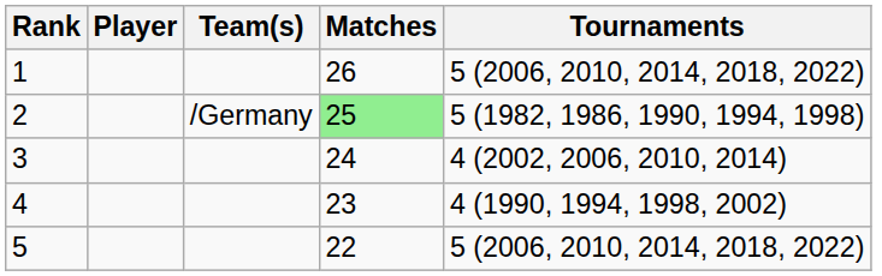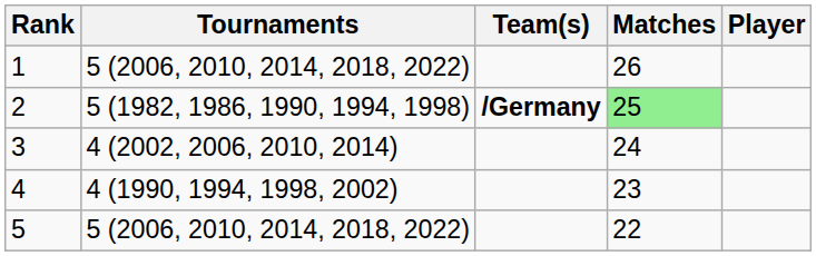columns swapped: Player <-> Tournaments
2 | Team(s): normal -> bold
